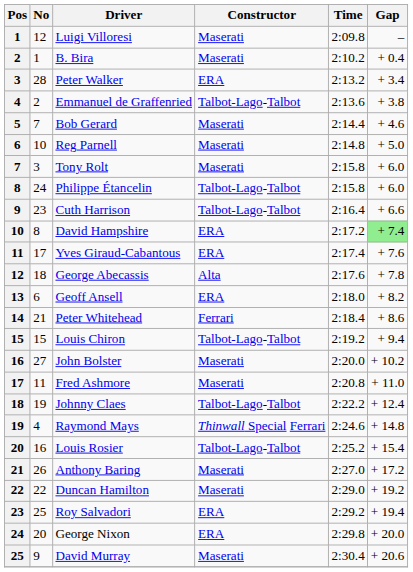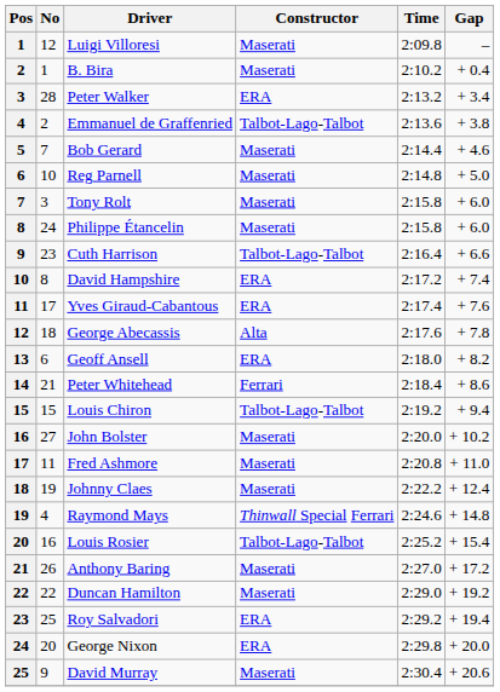Philippe Étancelin | Constructor: Talbot-Lago-Talbot -> Maserati
David Hampshire | Gap: lightgreen background -> no background
Johnny Claes | Constructor: Talbot-Lago-Talbot -> Maserati
